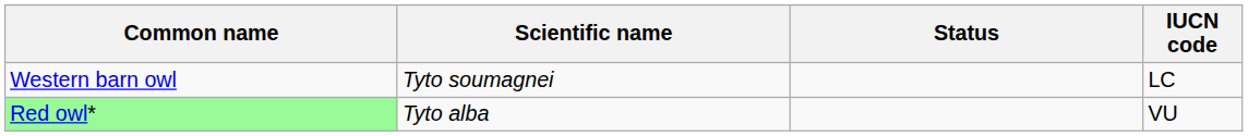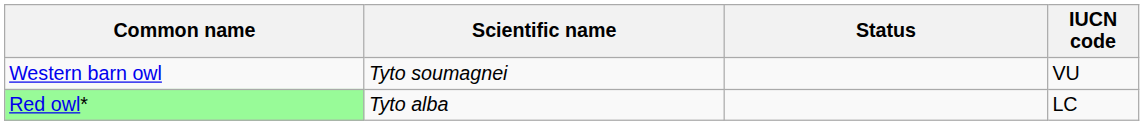Western barn owl | IUCN code: LC -> VU
Red owl* | IUCN code: VU -> LC
